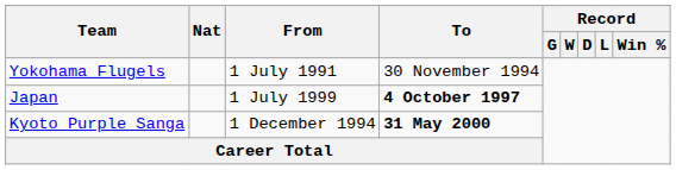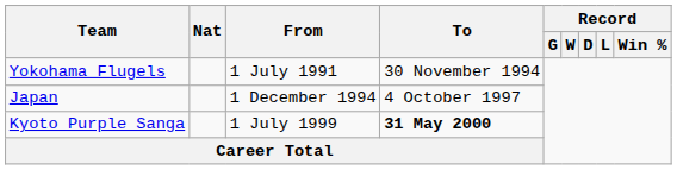Japan | From: 1 July 1999 -> 1 December 1994
Japan | To: bold -> normal
Kyoto Purple Sanga | From: 1 December 1994 -> 1 July 1999
